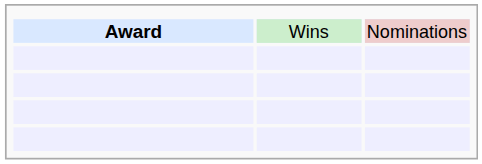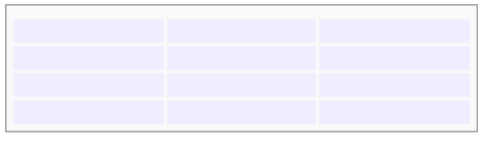- row: Award | Wins | Nominations
